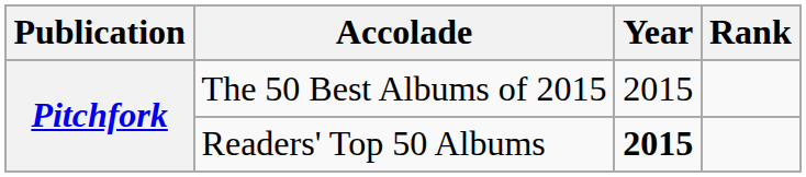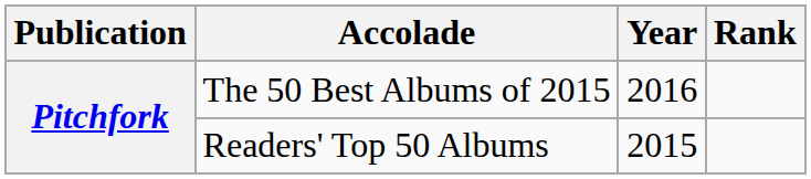The 50 Best Albums of 2015 | Year: 2015 -> 2016
Readers' Top 50 Albums | Year: bold -> normal
